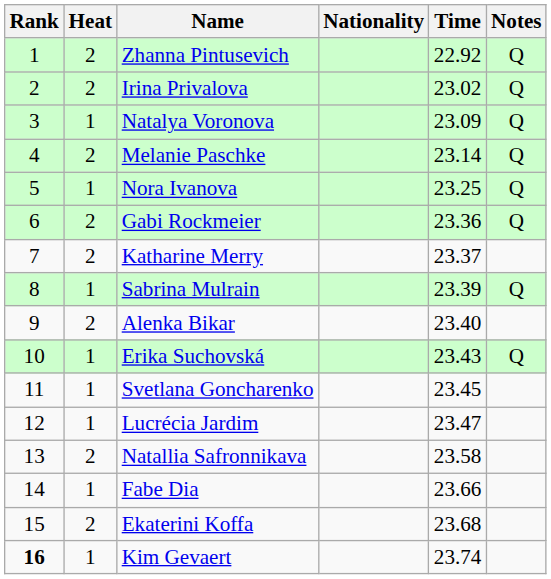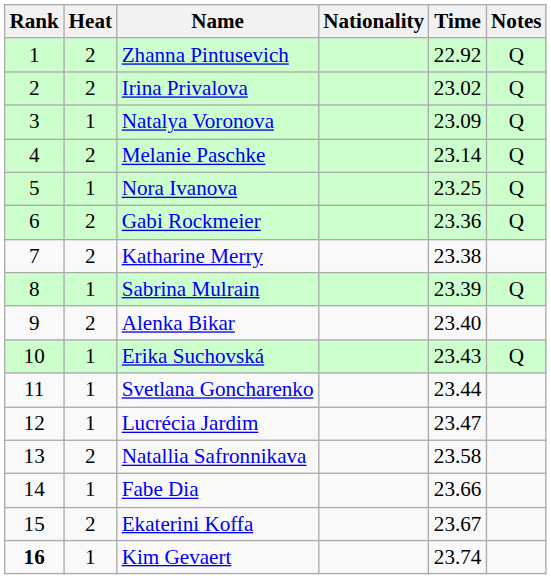Katharine Merry | Time: 23.37 -> 23.38
Svetlana Goncharenko | Time: 23.45 -> 23.44
Ekaterini Koffa | Time: 23.68 -> 23.67
